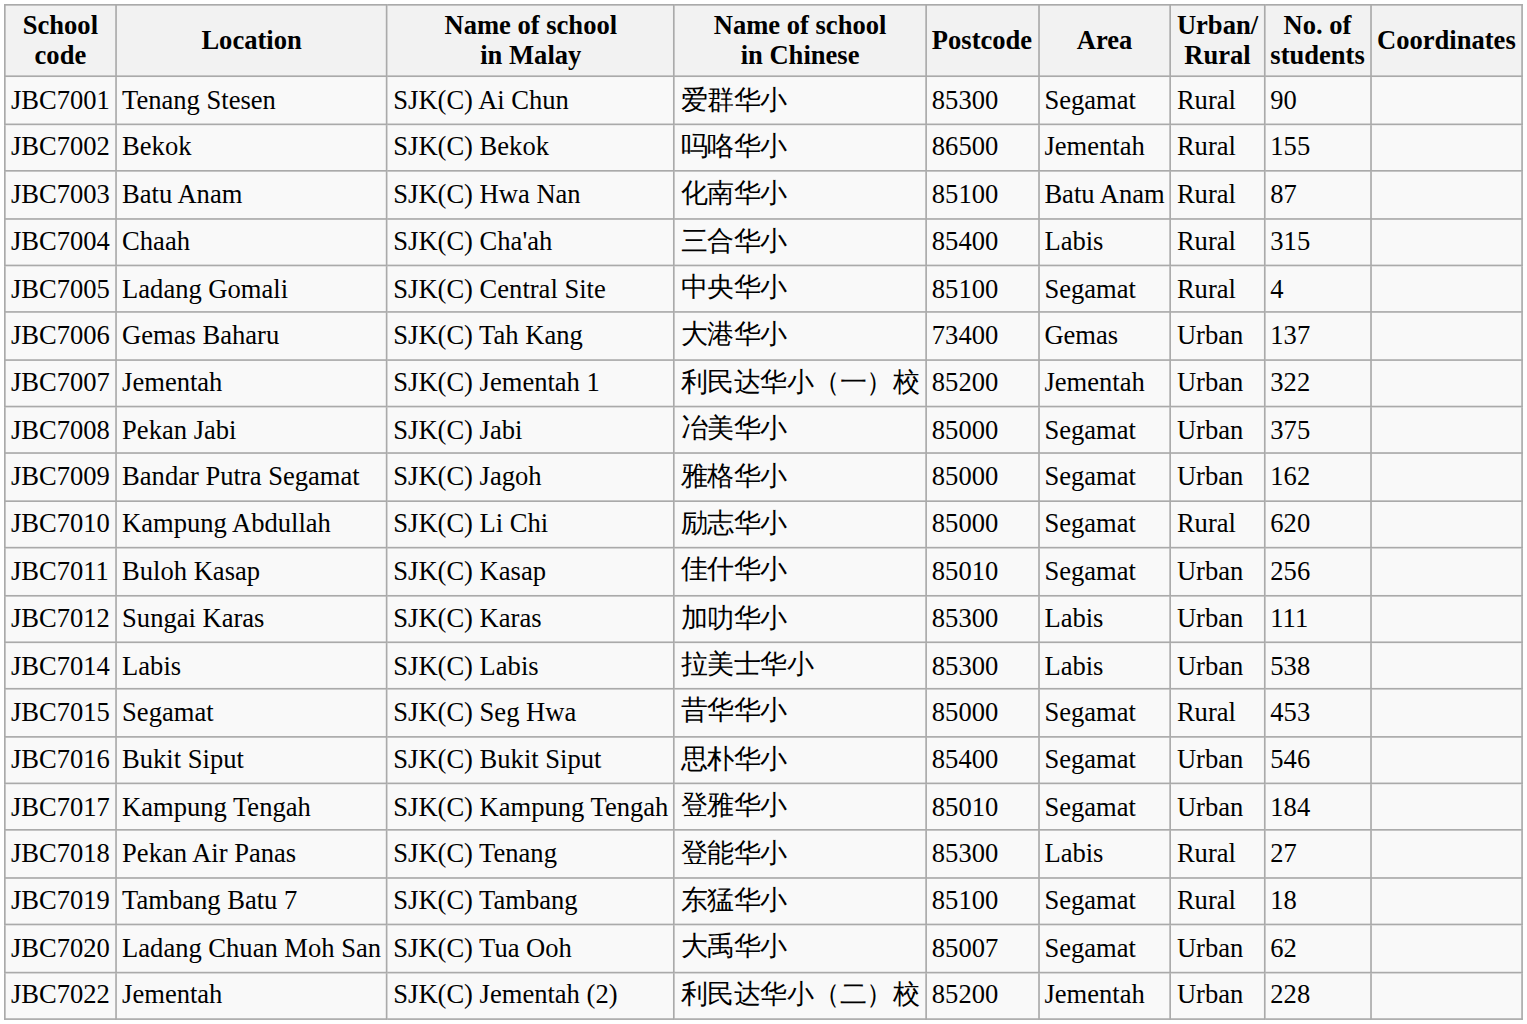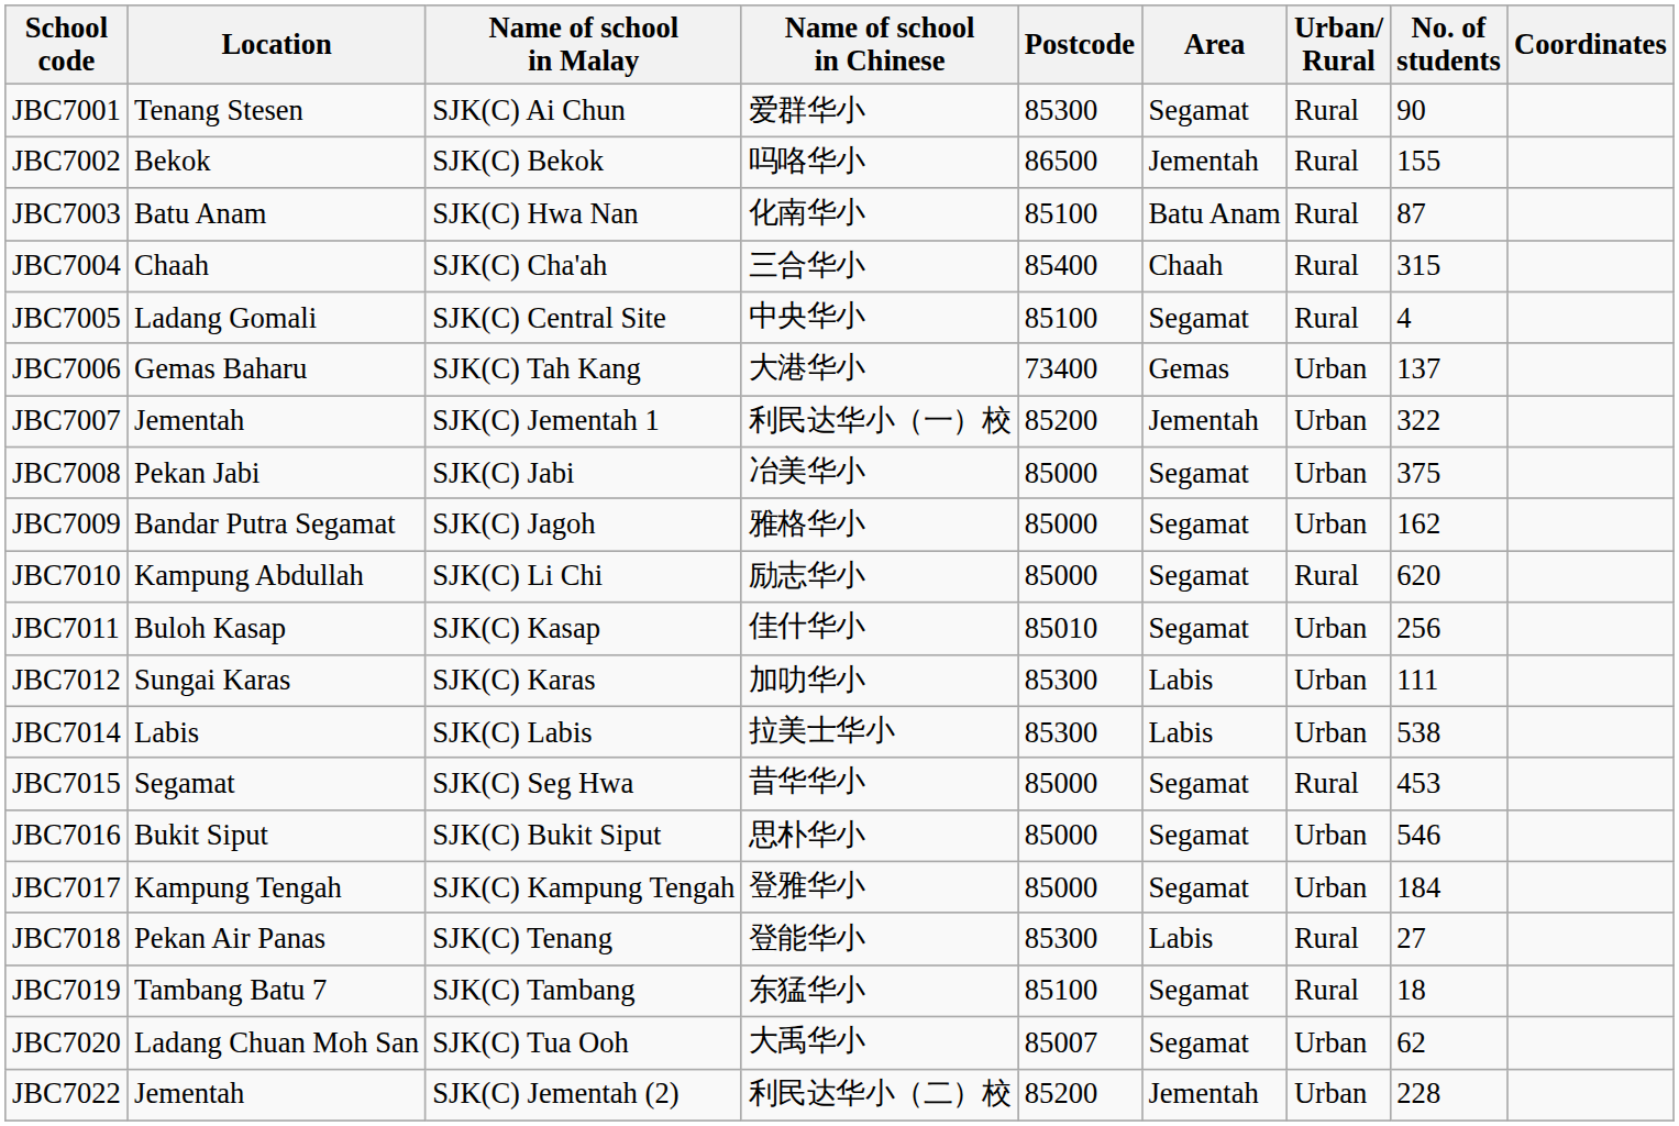JBC7004 | Area: Labis -> Chaah
JBC7016 | Postcode: 85400 -> 85000
JBC7017 | Postcode: 85010 -> 85000
